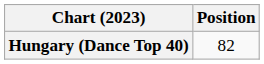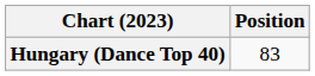Hungary (Dance Top 40) | Position: 82 -> 83
